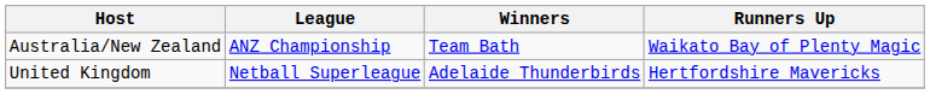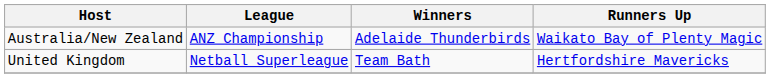Australia/New Zealand | Winners: Team Bath -> Adelaide Thunderbirds
United Kingdom | Winners: Adelaide Thunderbirds -> Team Bath
